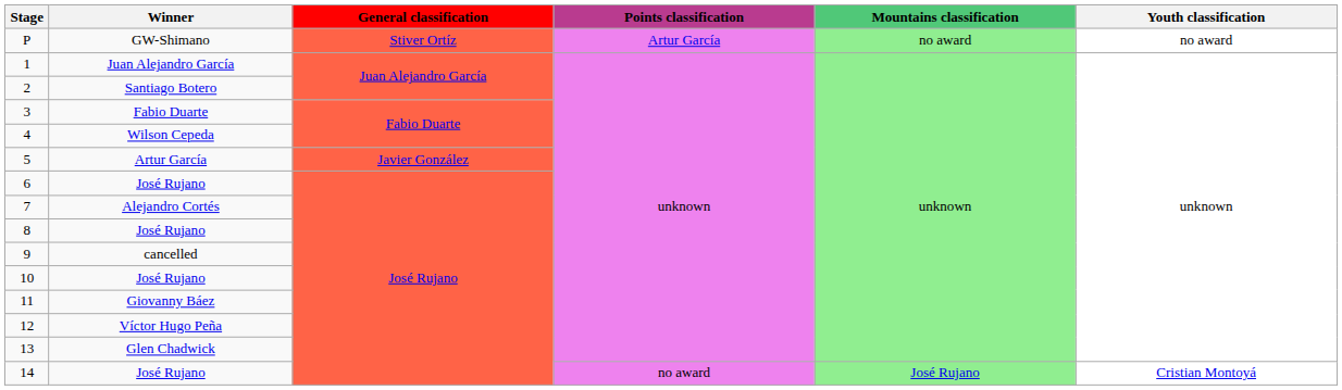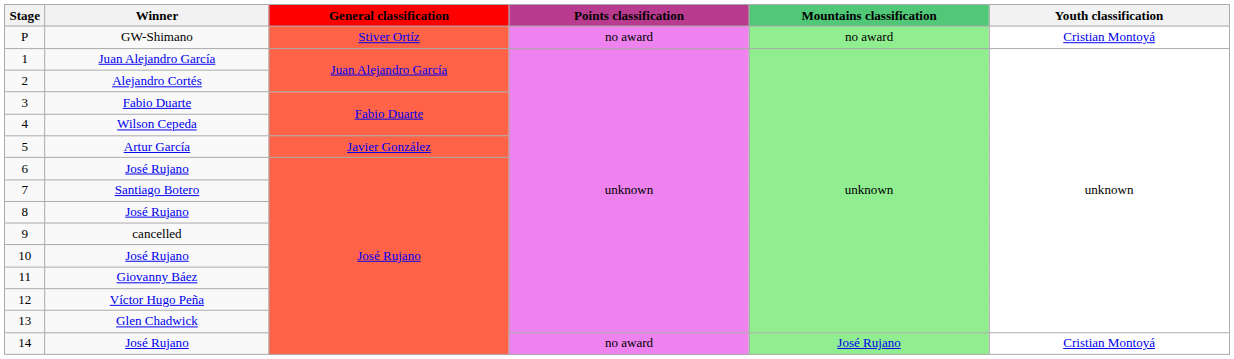P | Points classification: Artur García -> no award
P | Youth classification: no award -> Cristian Montoyá
2 | Winner: Santiago Botero -> Alejandro Cortés
7 | Winner: Alejandro Cortés -> Santiago Botero
